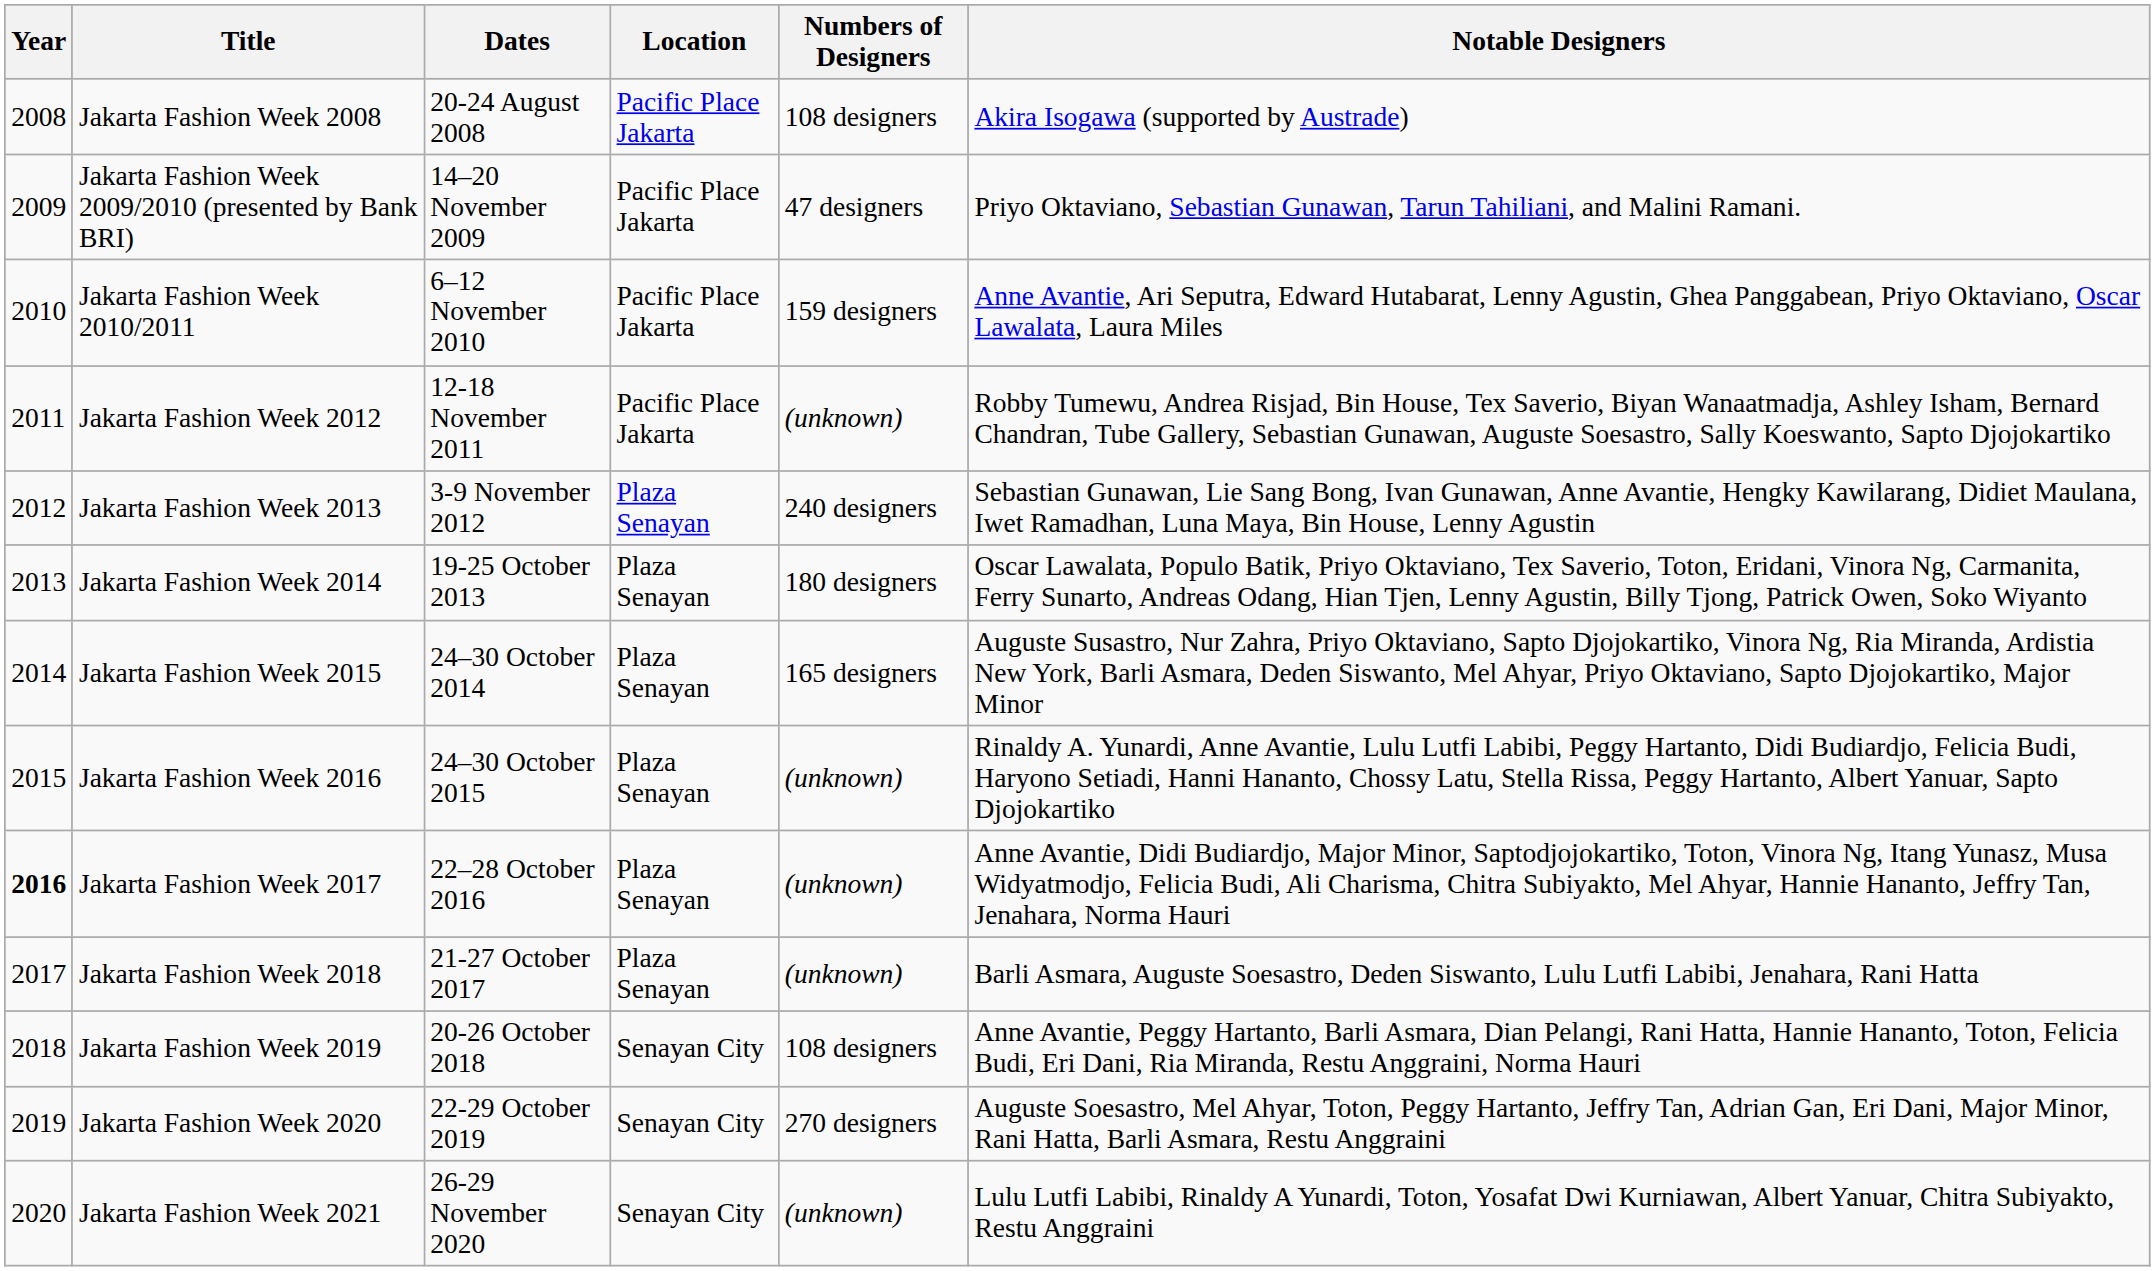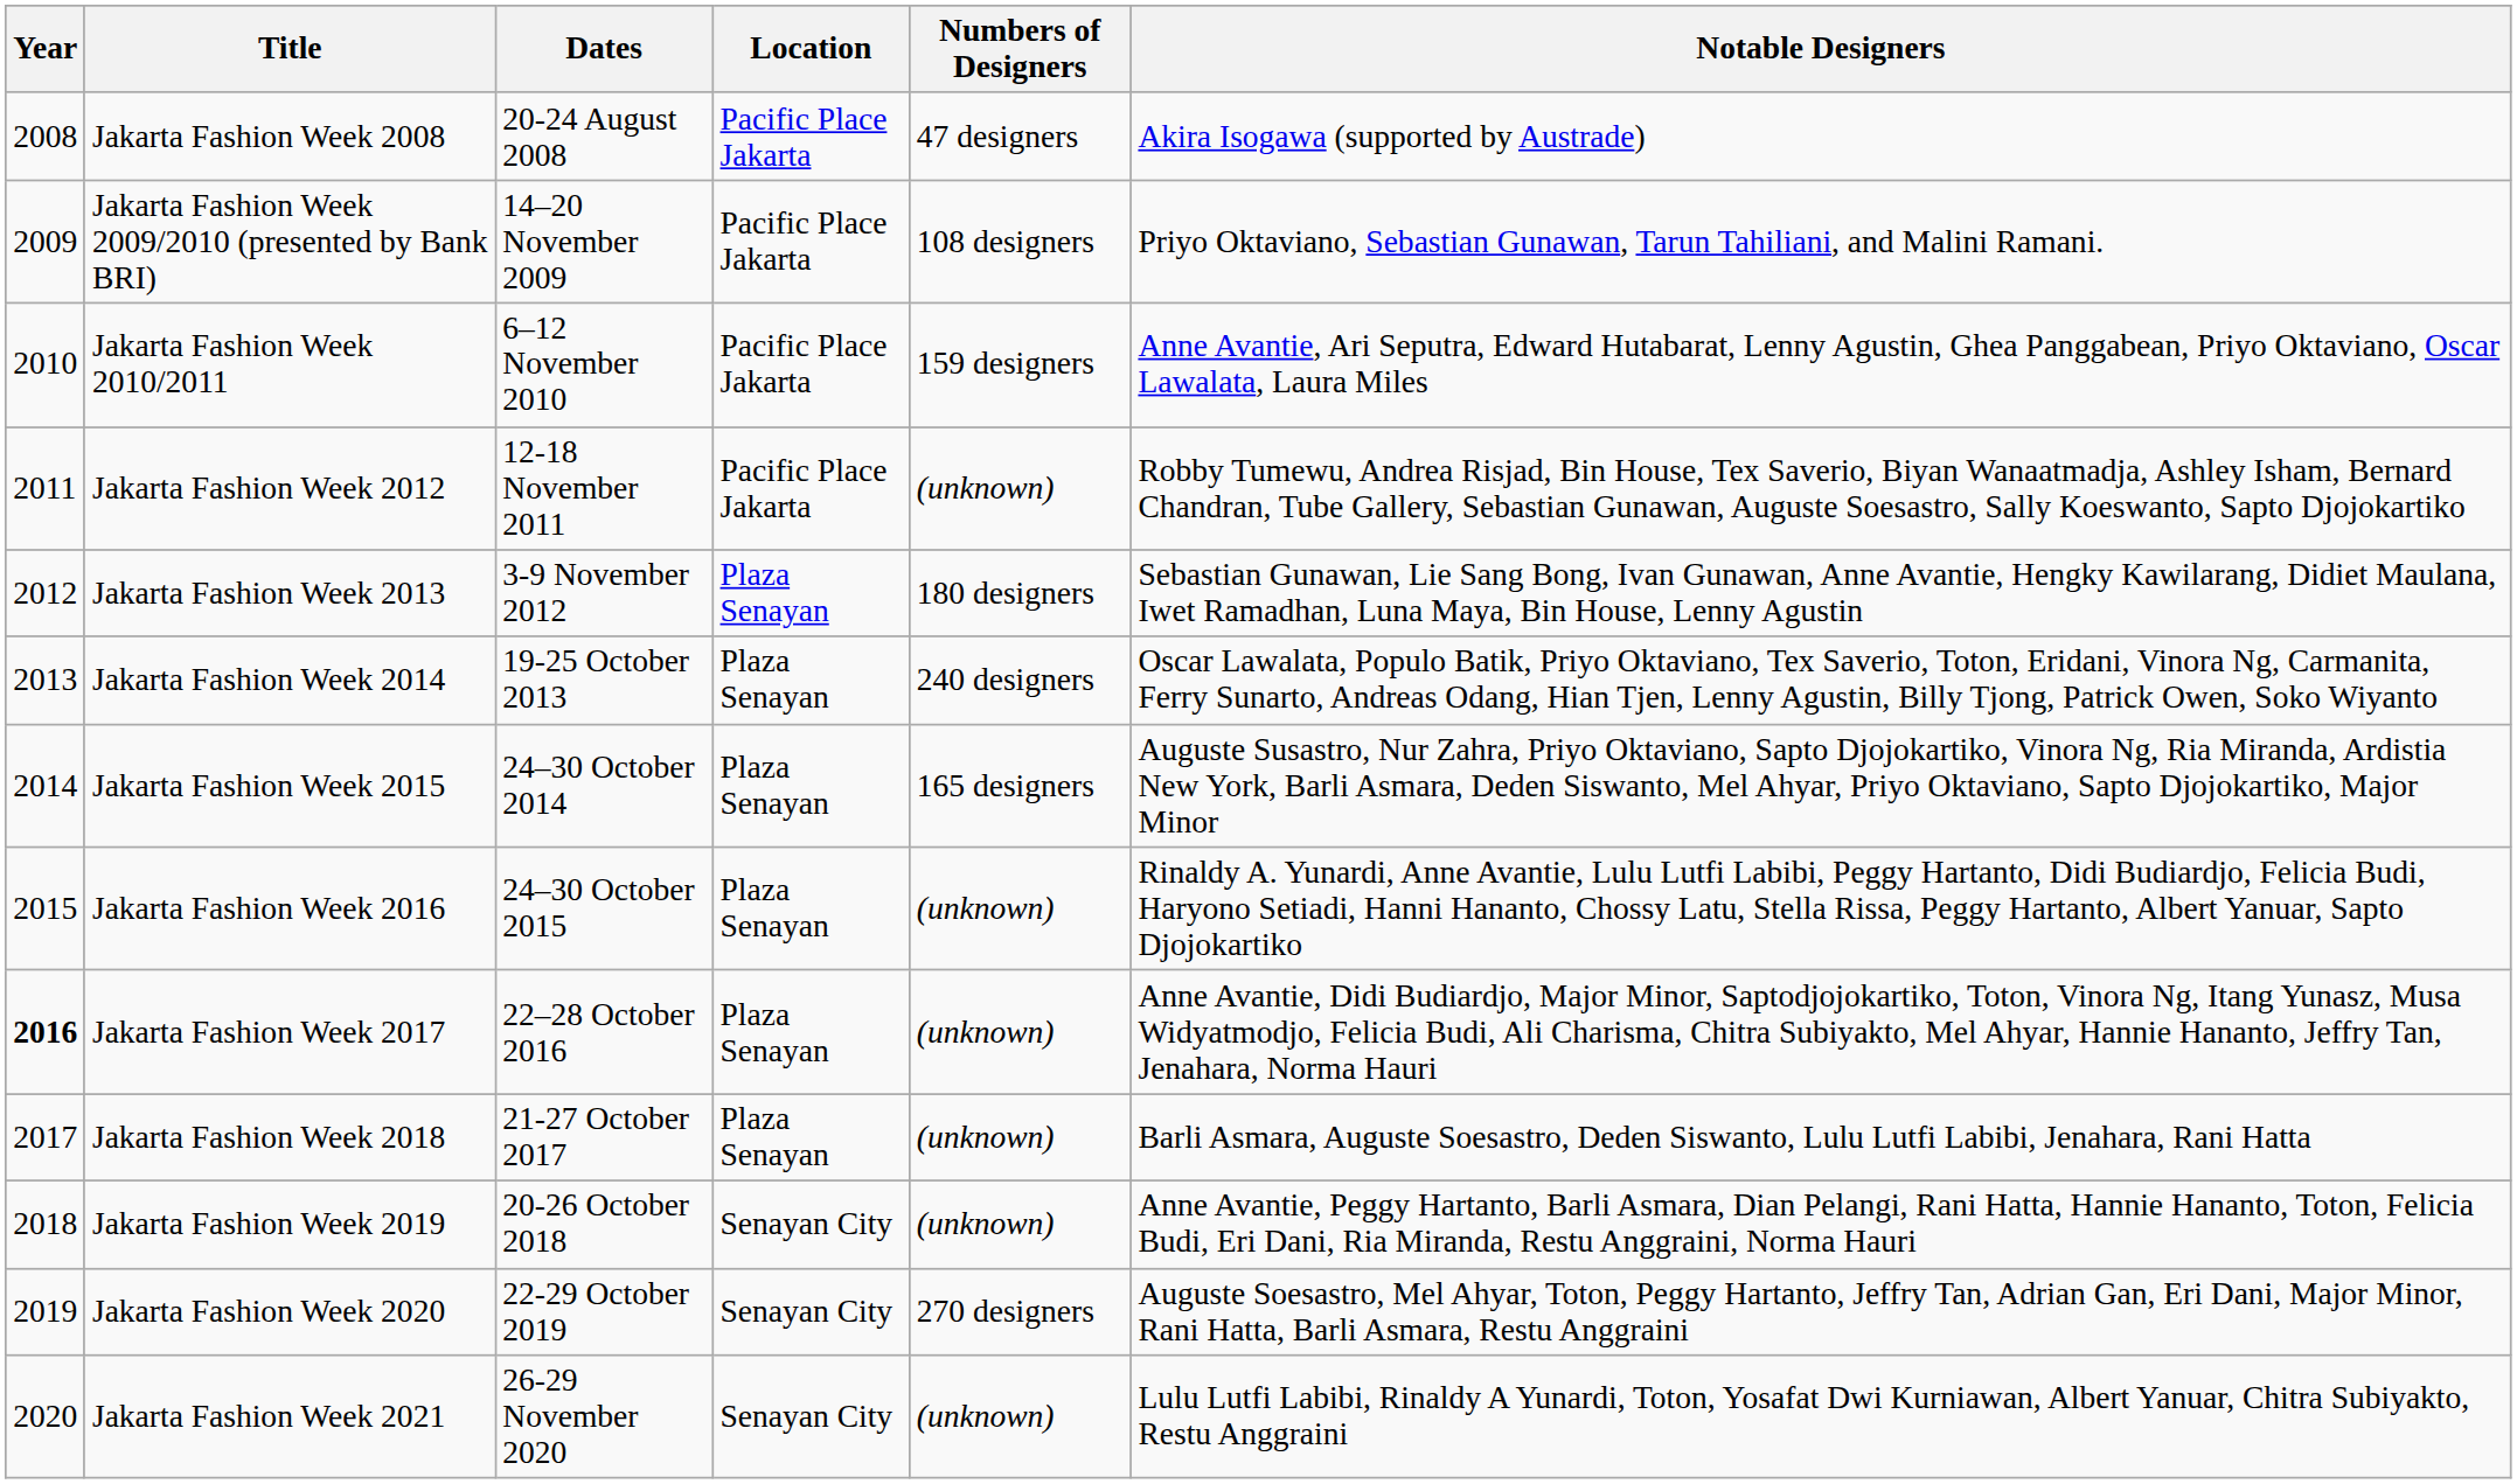Jakarta Fashion Week 2008 | Numbers of Designers: 108 designers -> 47 designers
Jakarta Fashion Week 2009/2010 (presented by Bank BRI) | Numbers of Designers: 47 designers -> 108 designers
Jakarta Fashion Week 2013 | Numbers of Designers: 240 designers -> 180 designers
Jakarta Fashion Week 2014 | Numbers of Designers: 180 designers -> 240 designers
Jakarta Fashion Week 2019 | Numbers of Designers: 108 designers -> (unknown)
